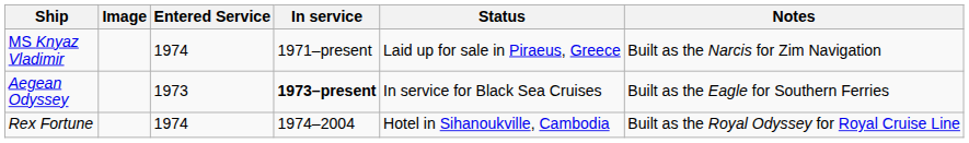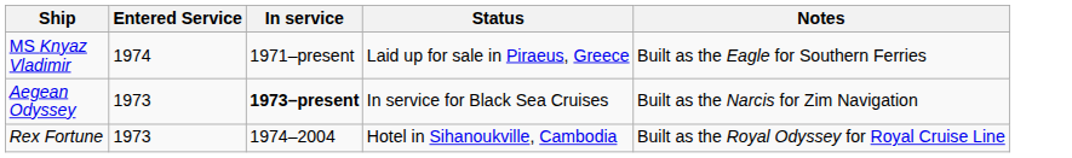- column: Image
MS Knyaz Vladimir | Notes: Built as the Narcis for Zim Navigation -> Built as the Eagle for Southern Ferries
Aegean Odyssey | Notes: Built as the Eagle for Southern Ferries -> Built as the Narcis for Zim Navigation
Rex Fortune | Entered Service: 1974 -> 1973
